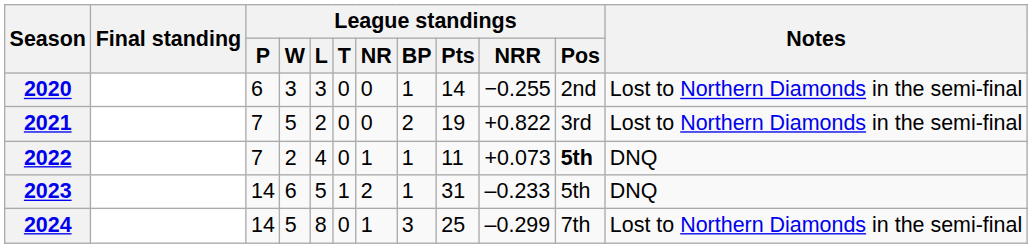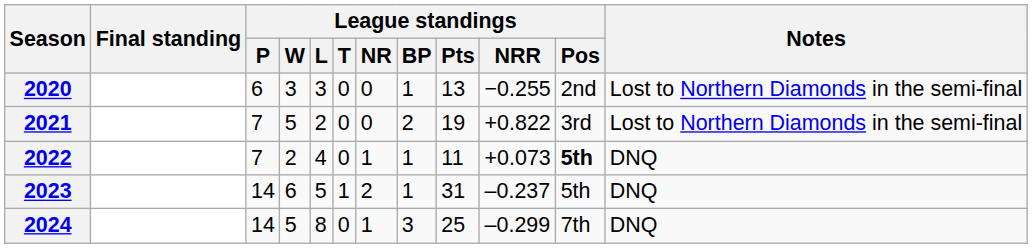2020 | League standings / Pts: 14 -> 13
2023 | League standings / NRR: –0.233 -> –0.237
2024 | Notes: Lost to Northern Diamonds in the semi-final -> DNQ
